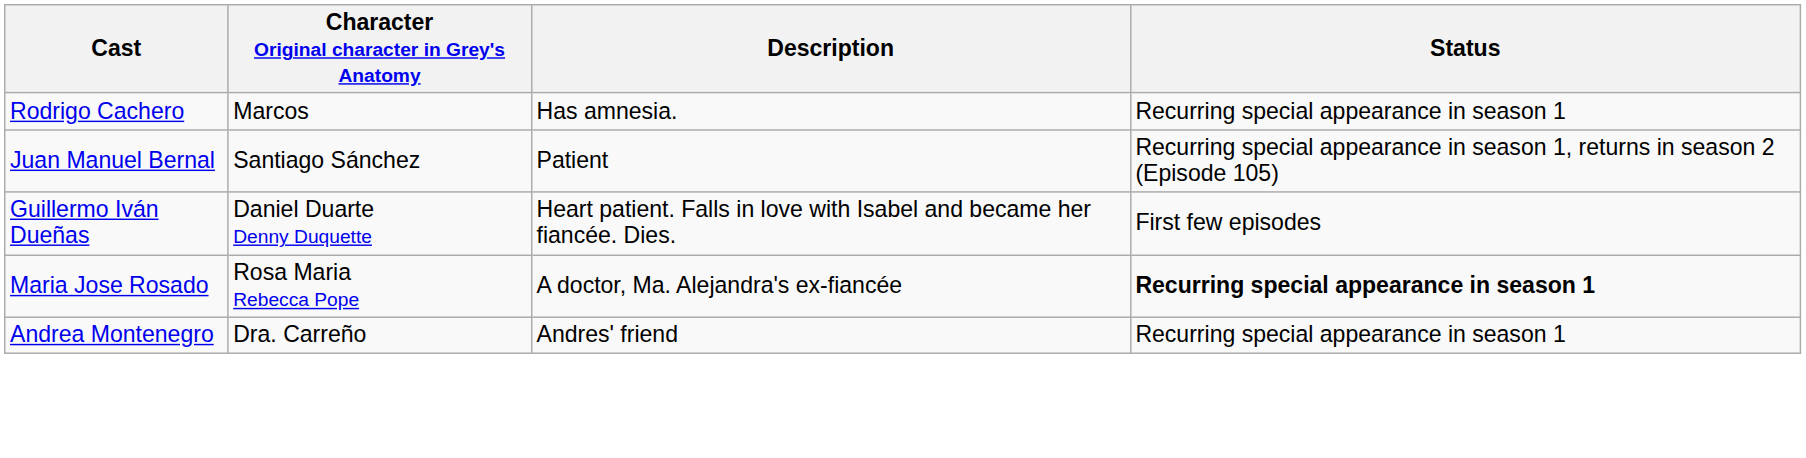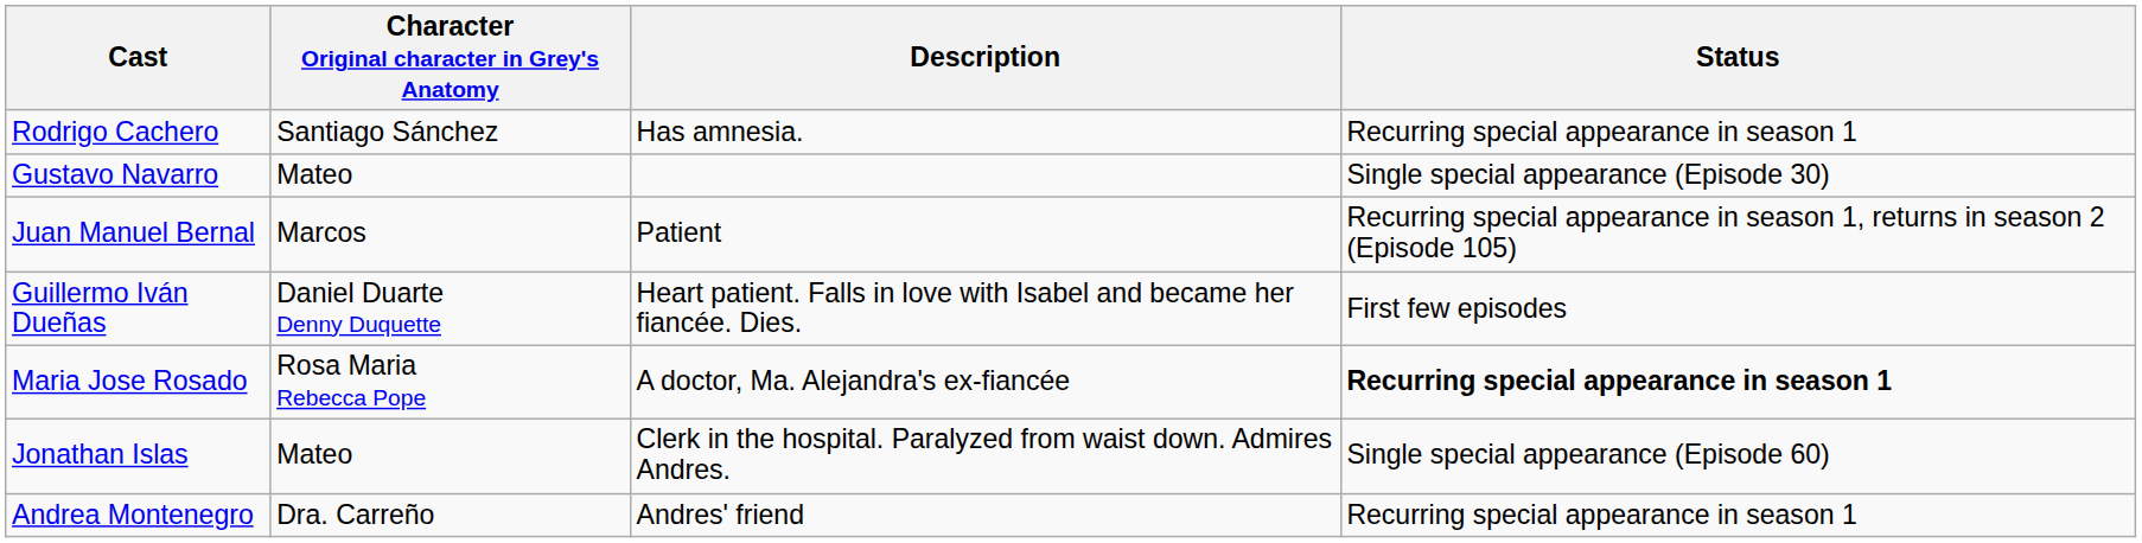Rodrigo Cachero | Character Original character in Grey's Anatomy: Marcos -> Santiago Sánchez
+ row: Gustavo Navarro | Mateo | Single special appearance (Episode 30)
Juan Manuel Bernal | Character Original character in Grey's Anatomy: Santiago Sánchez -> Marcos
+ row: Jonathan Islas | Mateo | Clerk in the hospital. Paralyzed from waist down. Admires Andres. | Single special appearance (Episode 60)
